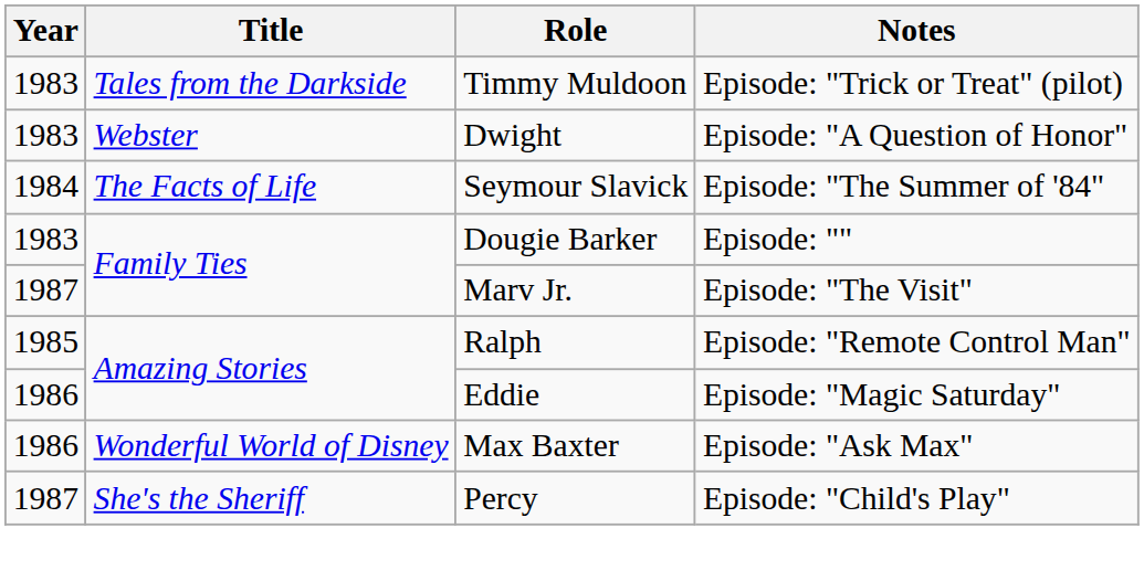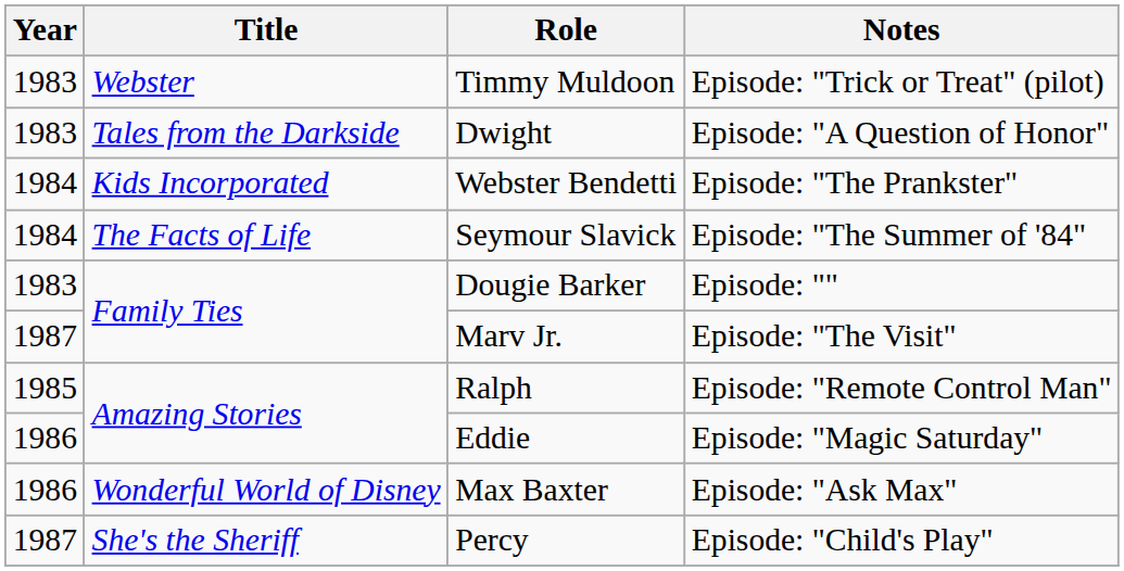Timmy Muldoon | Title: Tales from the Darkside -> Webster
Dwight | Title: Webster -> Tales from the Darkside
+ row: 1984 | Kids Incorporated | Webster Bendetti | Episode: "The Prankster"
